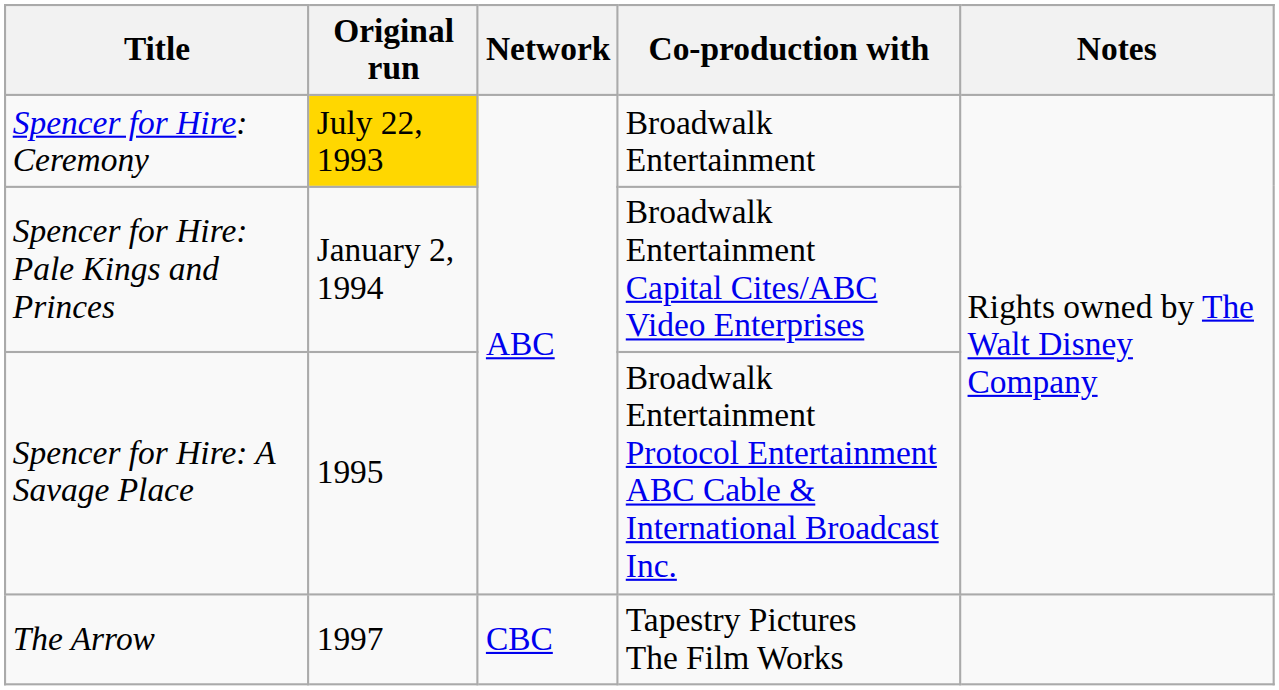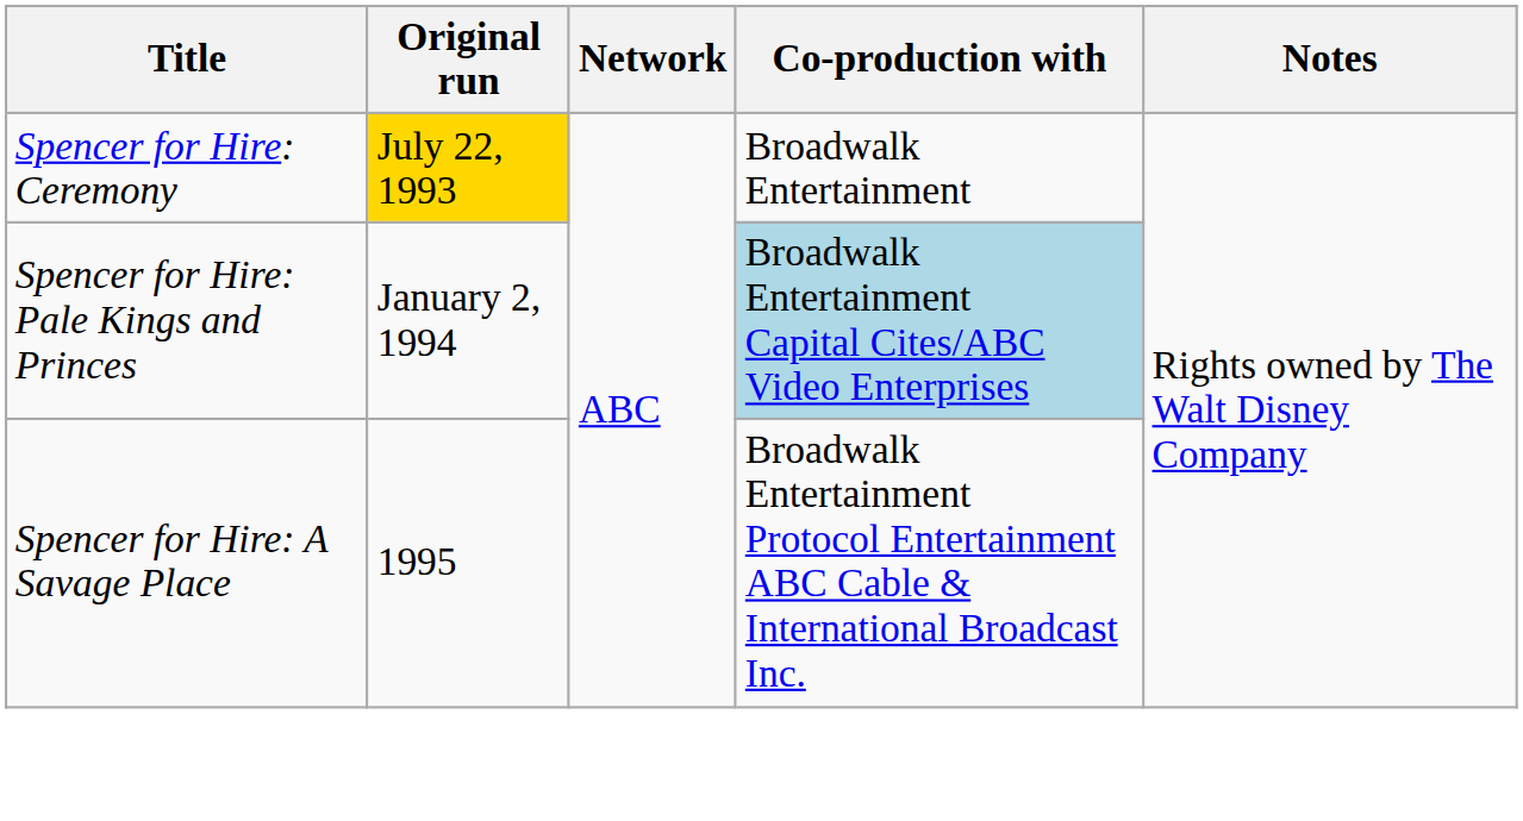Spencer for Hire: Pale Kings and Princes | Co-production with: no background -> lightblue background
- row: The Arrow | 1997 | CBC | Tapestry Pictures The Film Works
